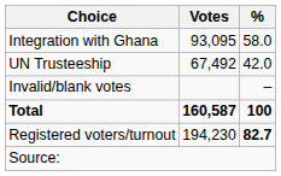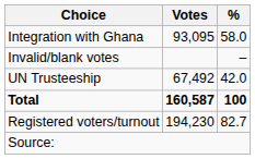rows swapped: UN Trusteeship <-> Invalid/blank votes
Registered voters/turnout | %: bold -> normal
